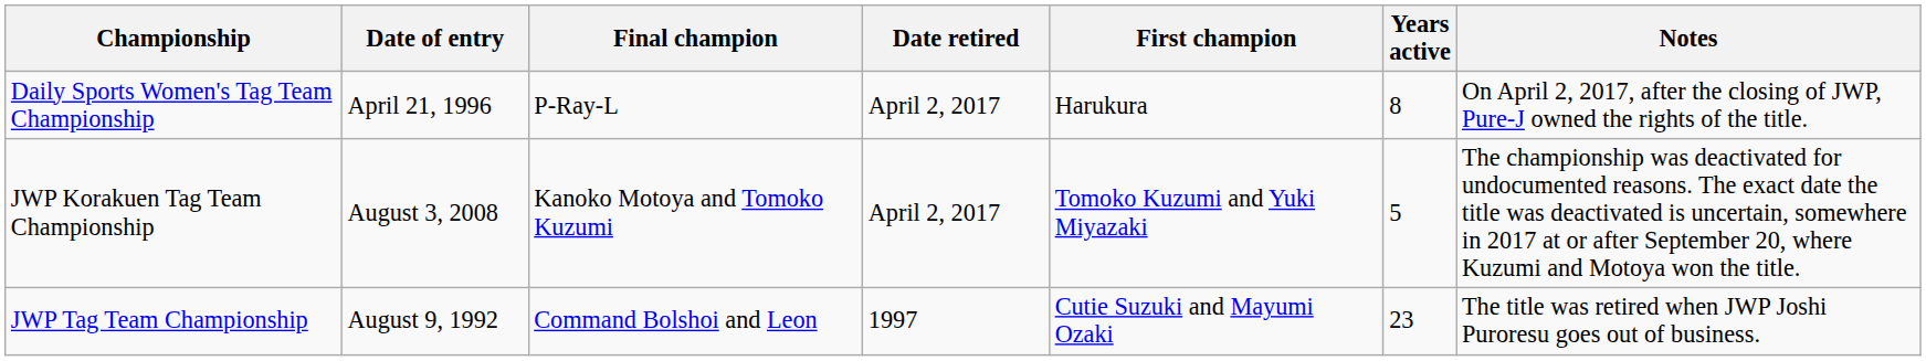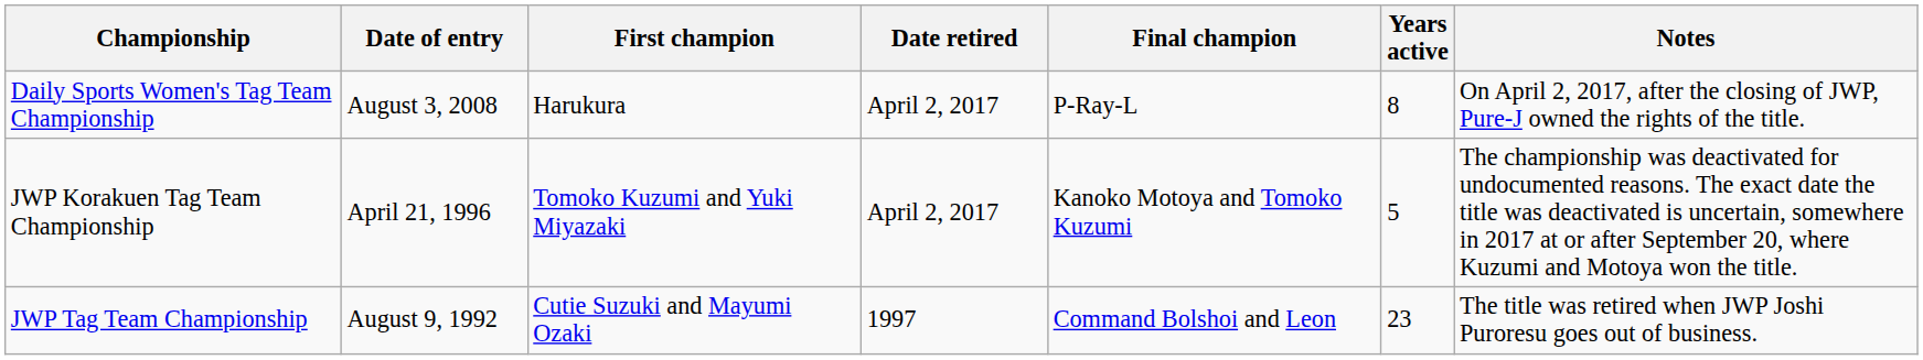columns swapped: First champion <-> Final champion
Daily Sports Women's Tag Team Championship | Date of entry: April 21, 1996 -> August 3, 2008
JWP Korakuen Tag Team Championship | Date of entry: August 3, 2008 -> April 21, 1996
